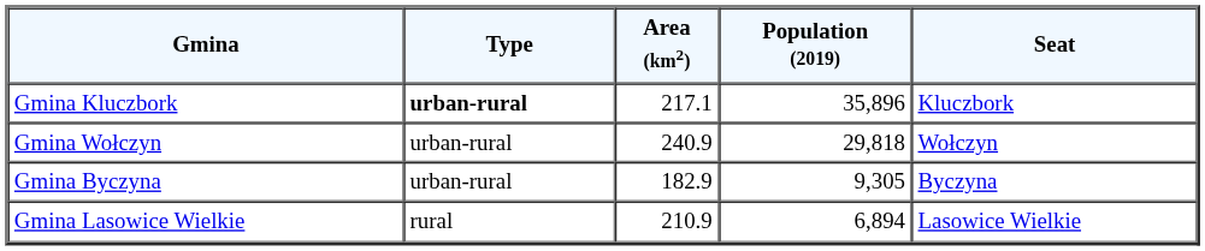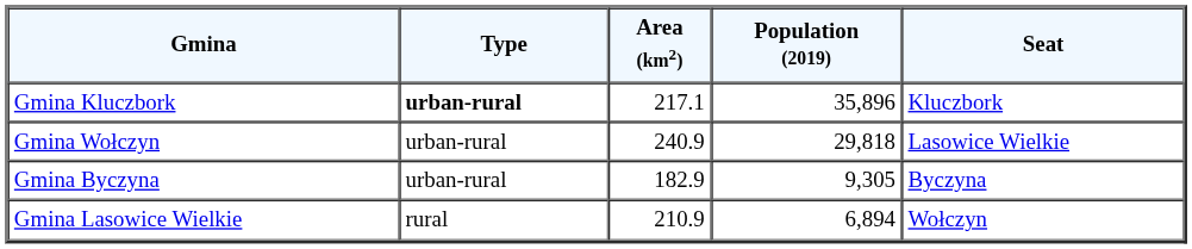Gmina Wołczyn | Seat: Wołczyn -> Lasowice Wielkie
Gmina Lasowice Wielkie | Seat: Lasowice Wielkie -> Wołczyn
